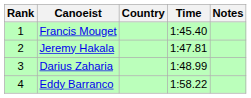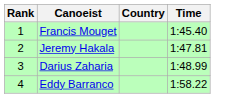- column: Notes
